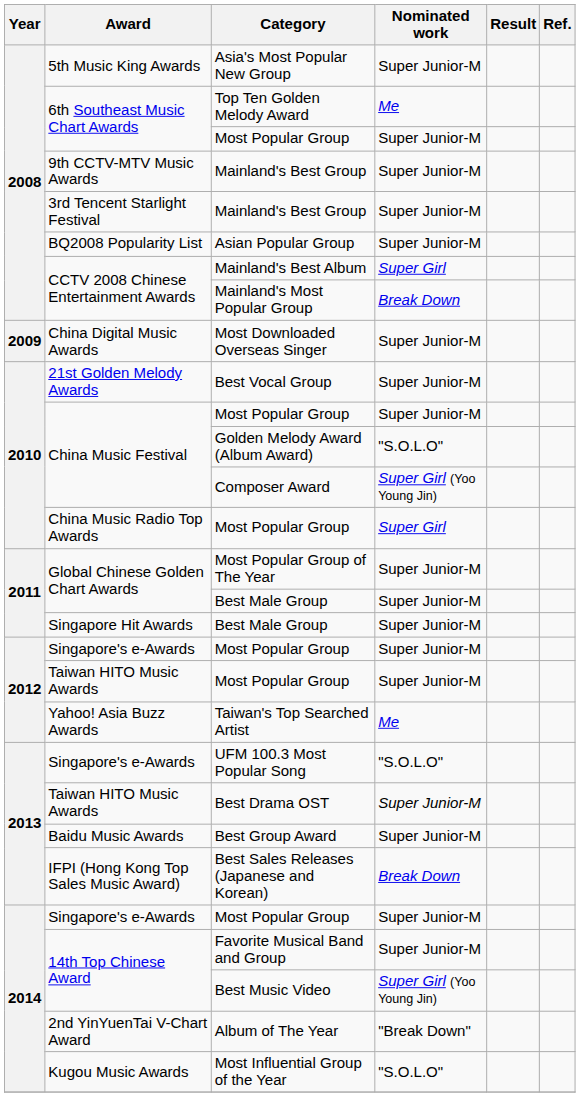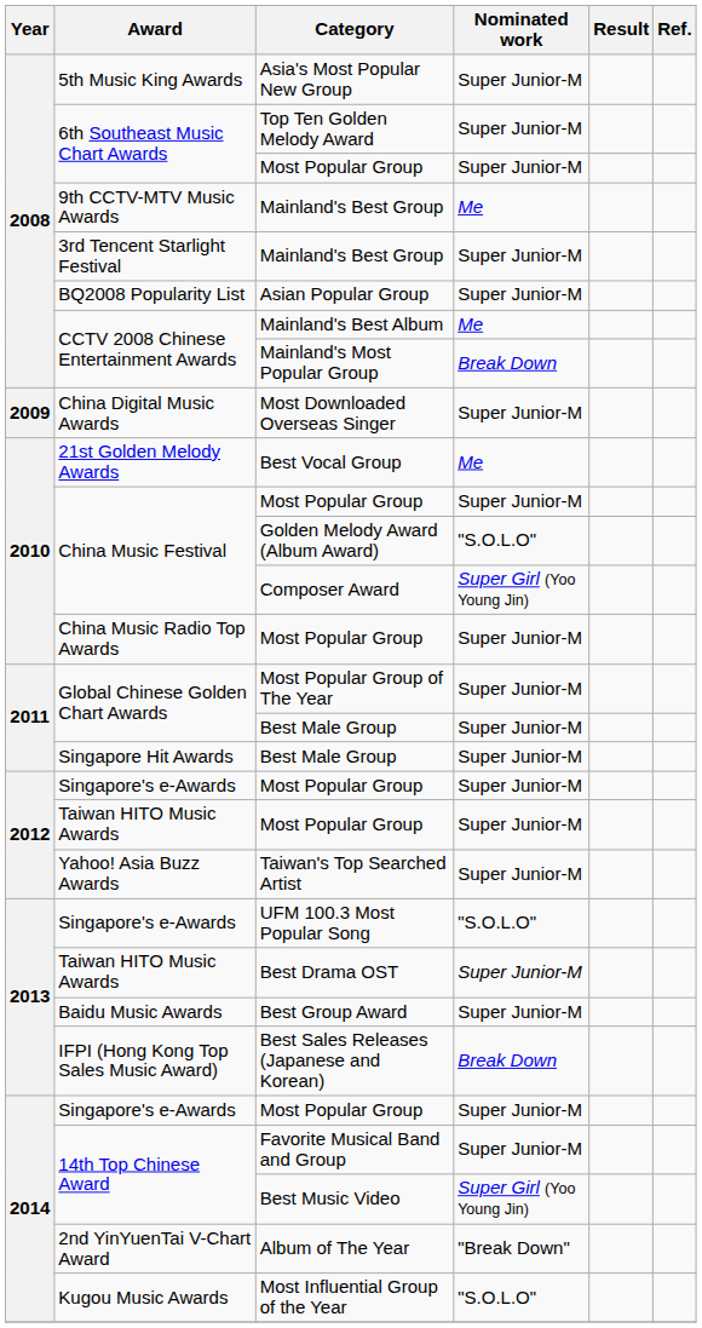Top Ten Golden Melody Award | Nominated work: Me -> Super Junior-M
9th CCTV-MTV Music Awards / Mainland's Best Group | Nominated work: Super Junior-M -> Me
Mainland's Best Album | Nominated work: Super Girl -> Me
Best Vocal Group | Nominated work: Super Junior-M -> Me
China Music Radio Top Awards / Most Popular Group | Nominated work: Super Girl -> Super Junior-M
Taiwan's Top Searched Artist | Nominated work: Me -> Super Junior-M
